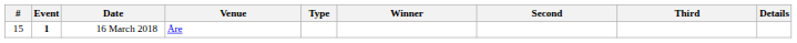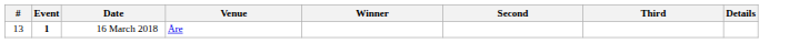- column: Type
16 March 2018 | #: 15 -> 13
